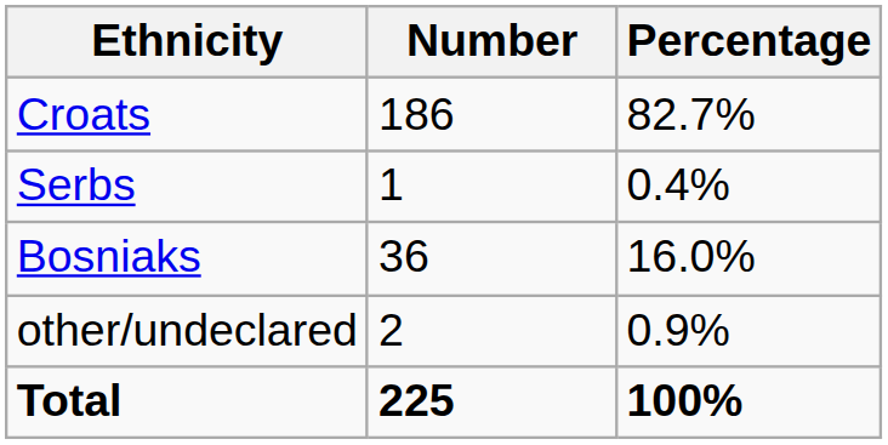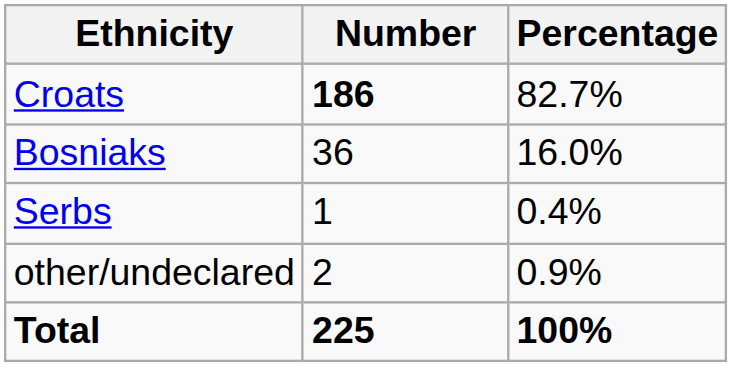Croats | Number: normal -> bold
rows swapped: Bosniaks <-> Serbs
